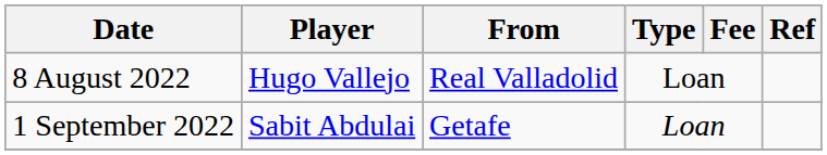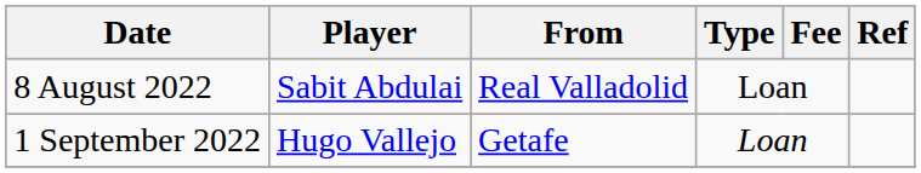8 August 2022 | Player: Hugo Vallejo -> Sabit Abdulai
1 September 2022 | Player: Sabit Abdulai -> Hugo Vallejo
